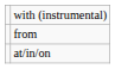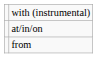rows swapped: from <-> at/in/on
